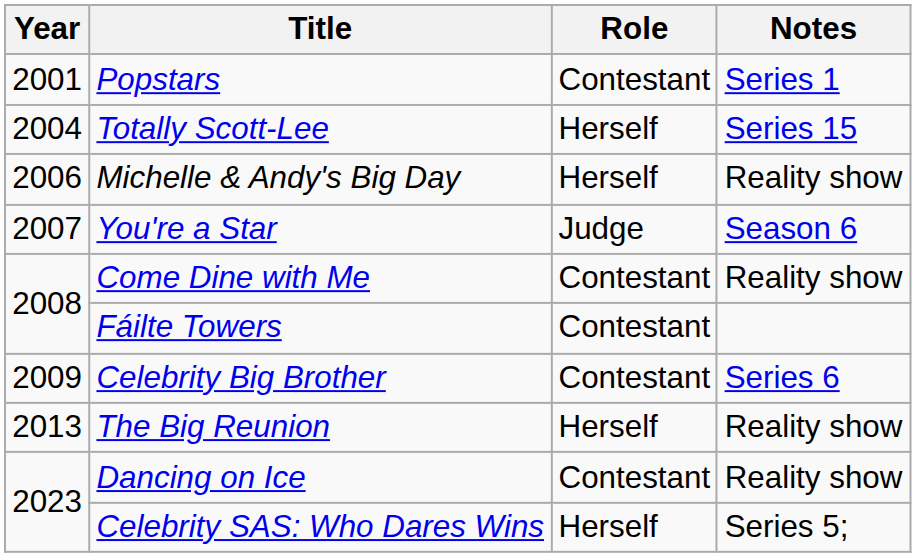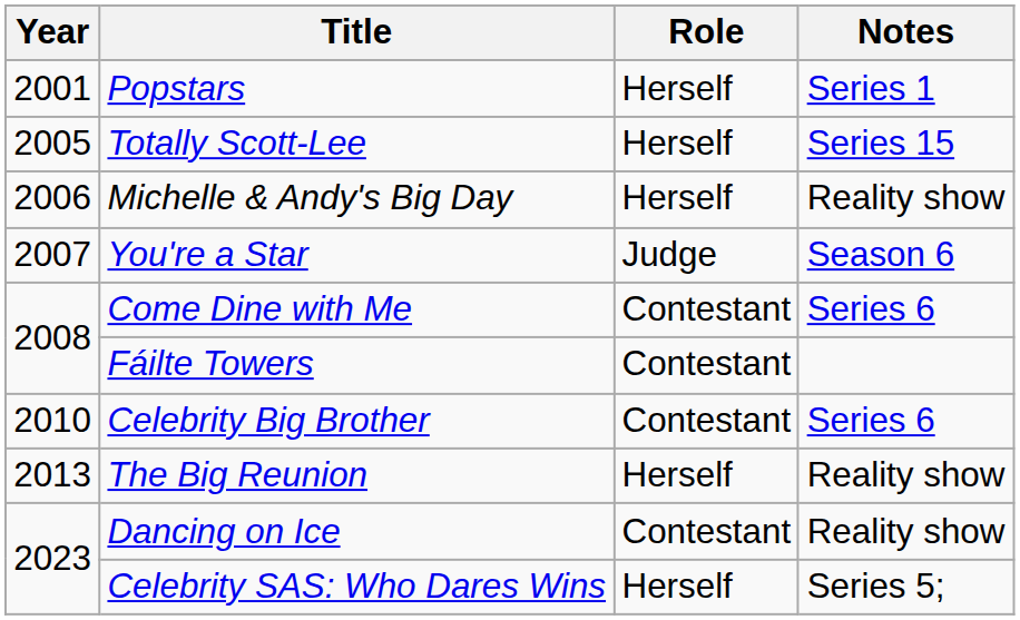Popstars | Role: Contestant -> Herself
Totally Scott-Lee | Year: 2004 -> 2005
Come Dine with Me | Notes: Reality show -> Series 6
Celebrity Big Brother | Year: 2009 -> 2010
